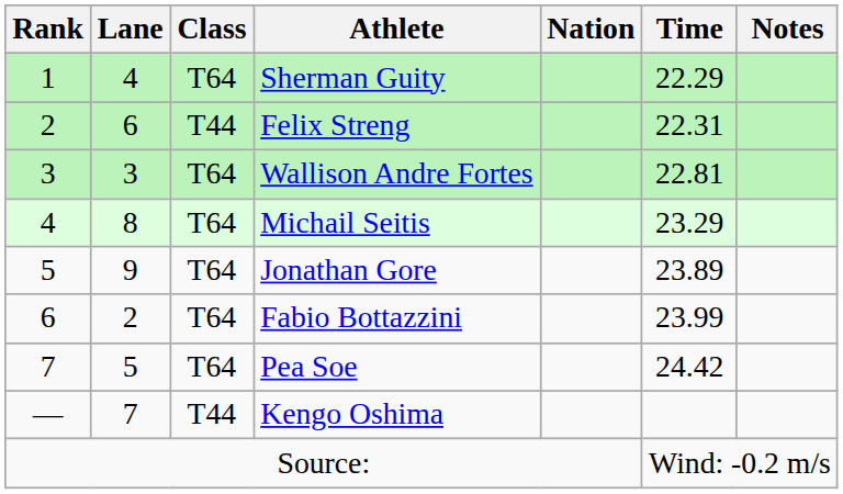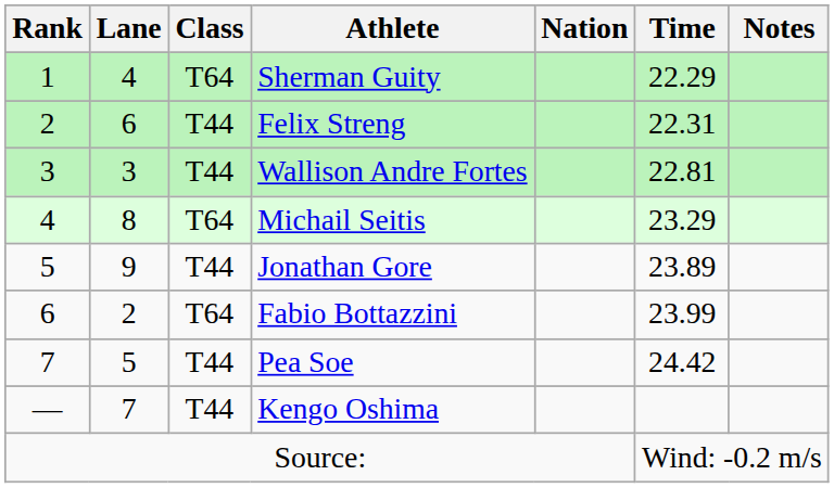Wallison Andre Fortes | Class: T64 -> T44
Jonathan Gore | Class: T64 -> T44
Pea Soe | Class: T64 -> T44
